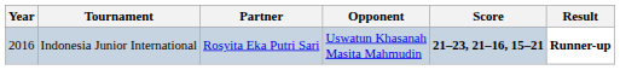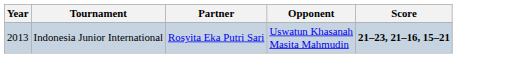- column: Result | Runner-up
Indonesia Junior International | Year: 2016 -> 2013
